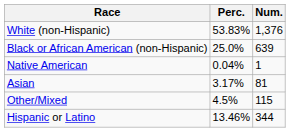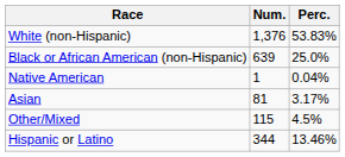columns swapped: Num. <-> Perc.
